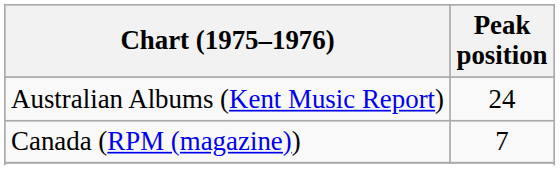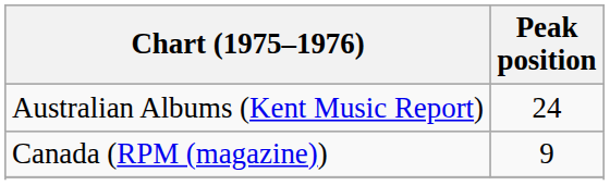Canada (RPM (magazine)) | Peak position: 7 -> 9
